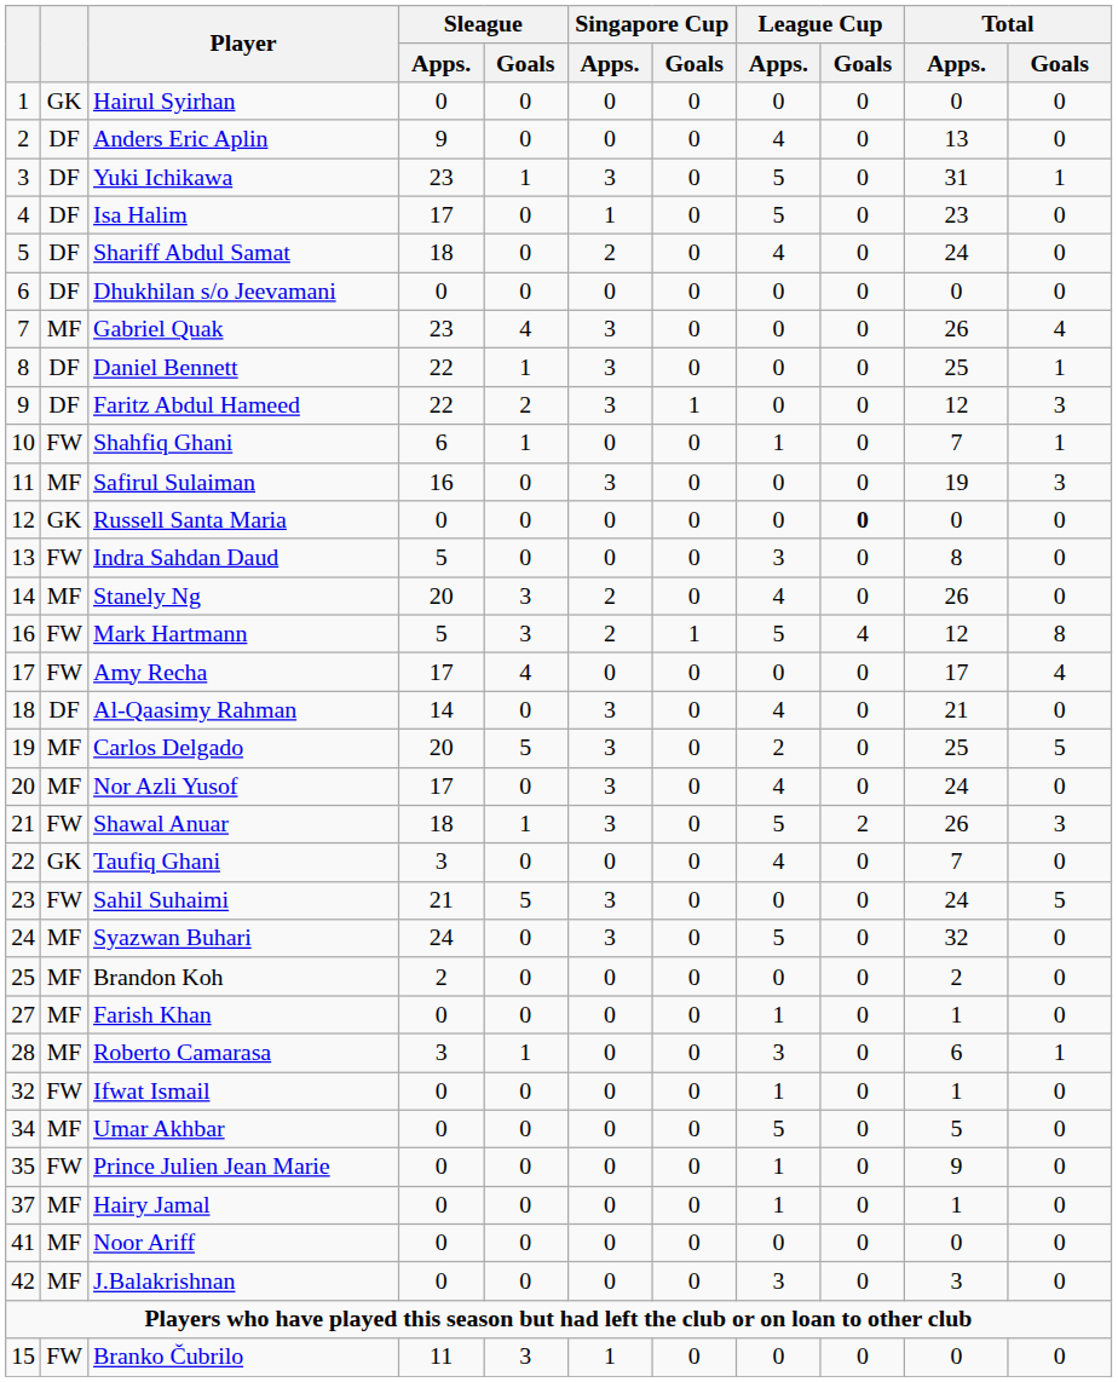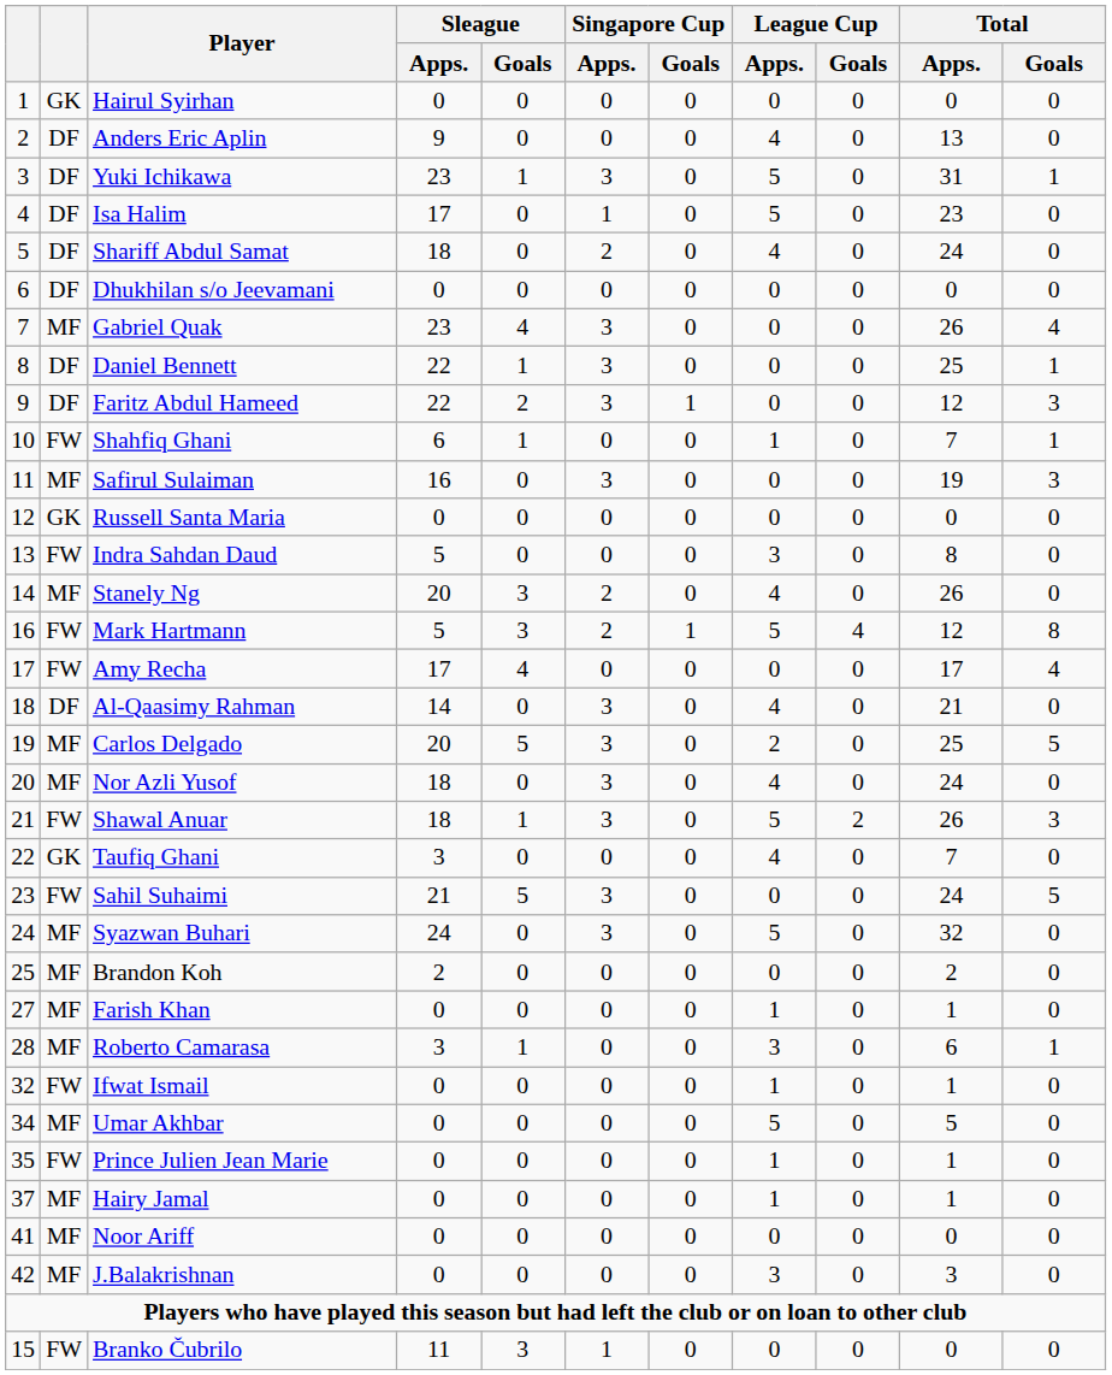Russell Santa Maria | League Cup / Goals: bold -> normal
Nor Azli Yusof | Sleague / Apps.: 17 -> 18
Prince Julien Jean Marie | Total / Apps.: 9 -> 1
